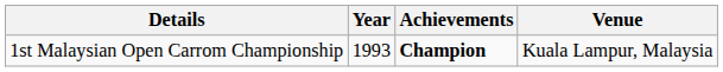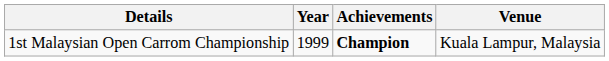1st Malaysian Open Carrom Championship | Year: 1993 -> 1999
